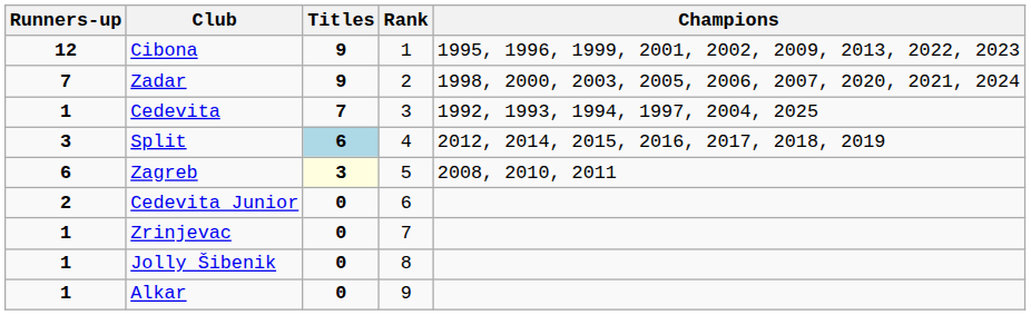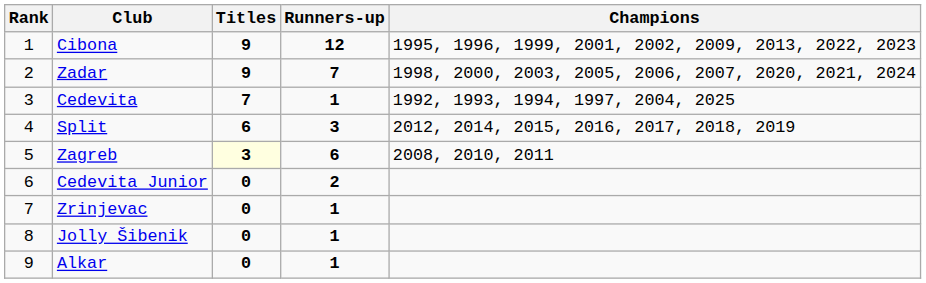columns swapped: Rank <-> Runners-up
Split | Titles: lightblue background -> no background
